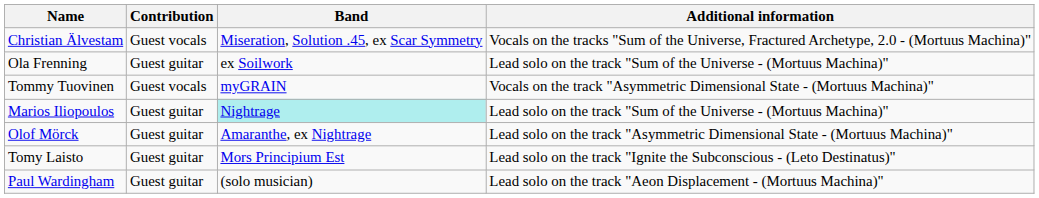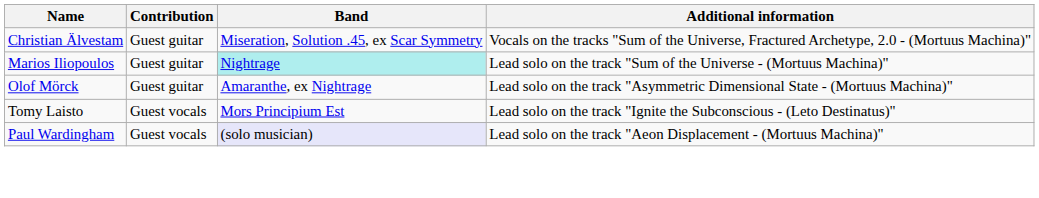Christian Älvestam | Contribution: Guest vocals -> Guest guitar
- row: Ola Frenning | Guest guitar | ex Soilwork | Lead solo on the track "Sum of the Universe - (Mortuus Machina)"
- row: Tommy Tuovinen | Guest vocals | myGRAIN | Vocals on the track "Asymmetric Dimensional State - (Mortuus Machina)"
Tomy Laisto | Contribution: Guest guitar -> Guest vocals
Paul Wardingham | Contribution: Guest guitar -> Guest vocals
Paul Wardingham | Band: no background -> lavender background
